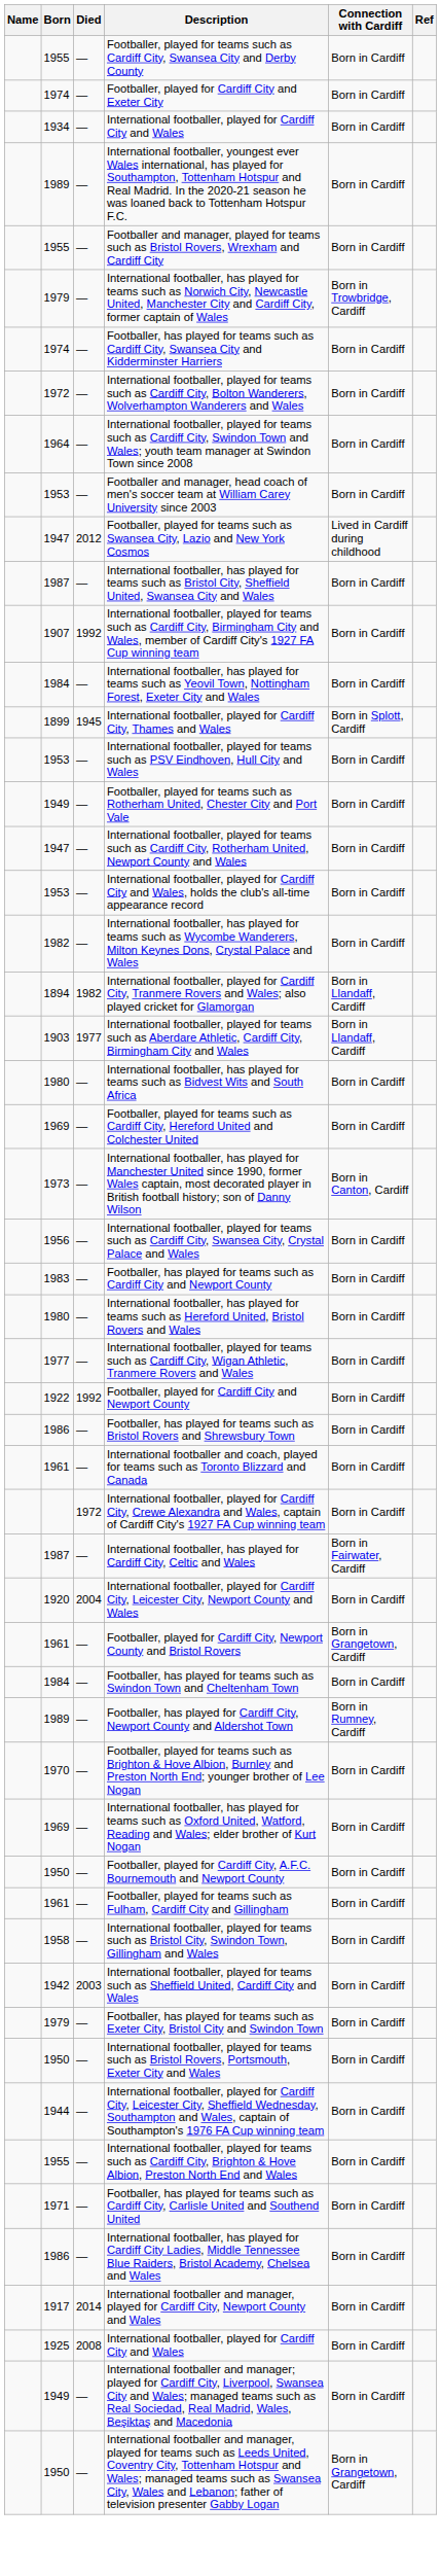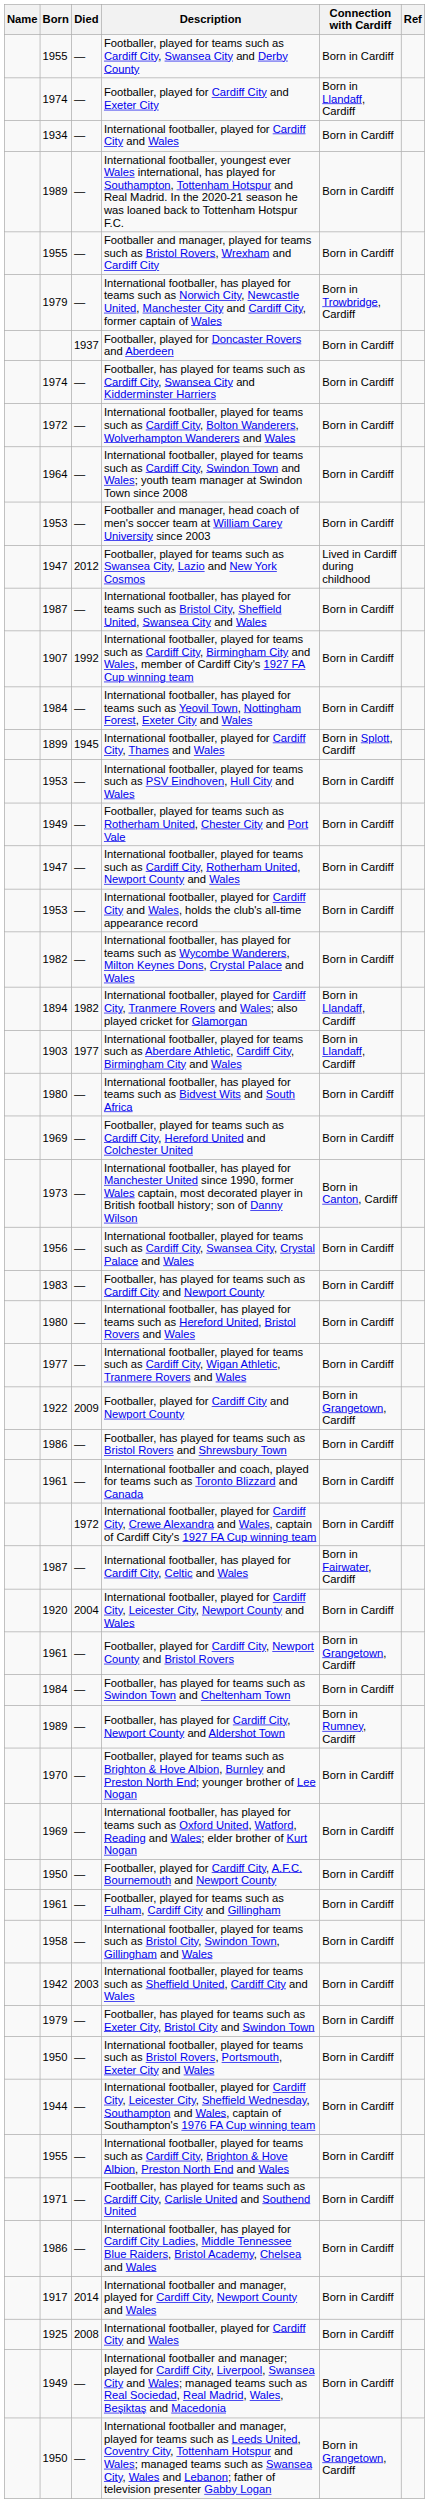Footballer, played for Cardiff City and Exeter City | Connection with Cardiff: Born in Cardiff -> Born in Llandaff, Cardiff
+ row: 1937 | Footballer, played for Doncaster Rovers and Aberdeen | Born in Cardiff
Footballer, played for Cardiff City and Newport County | Died: 1992 -> 2009
Footballer, played for Cardiff City and Newport County | Connection with Cardiff: Born in Cardiff -> Born in Grangetown, Cardiff
